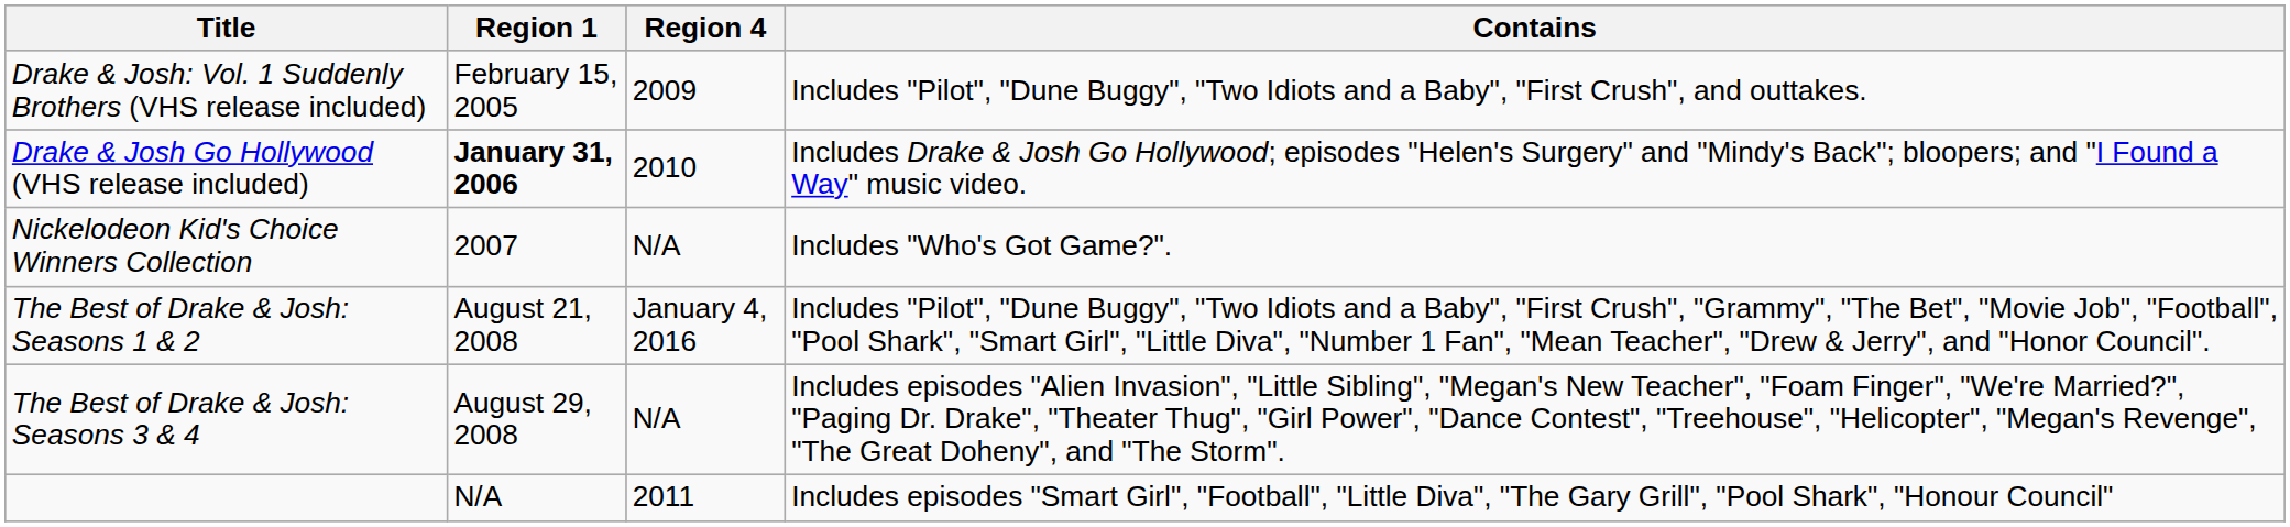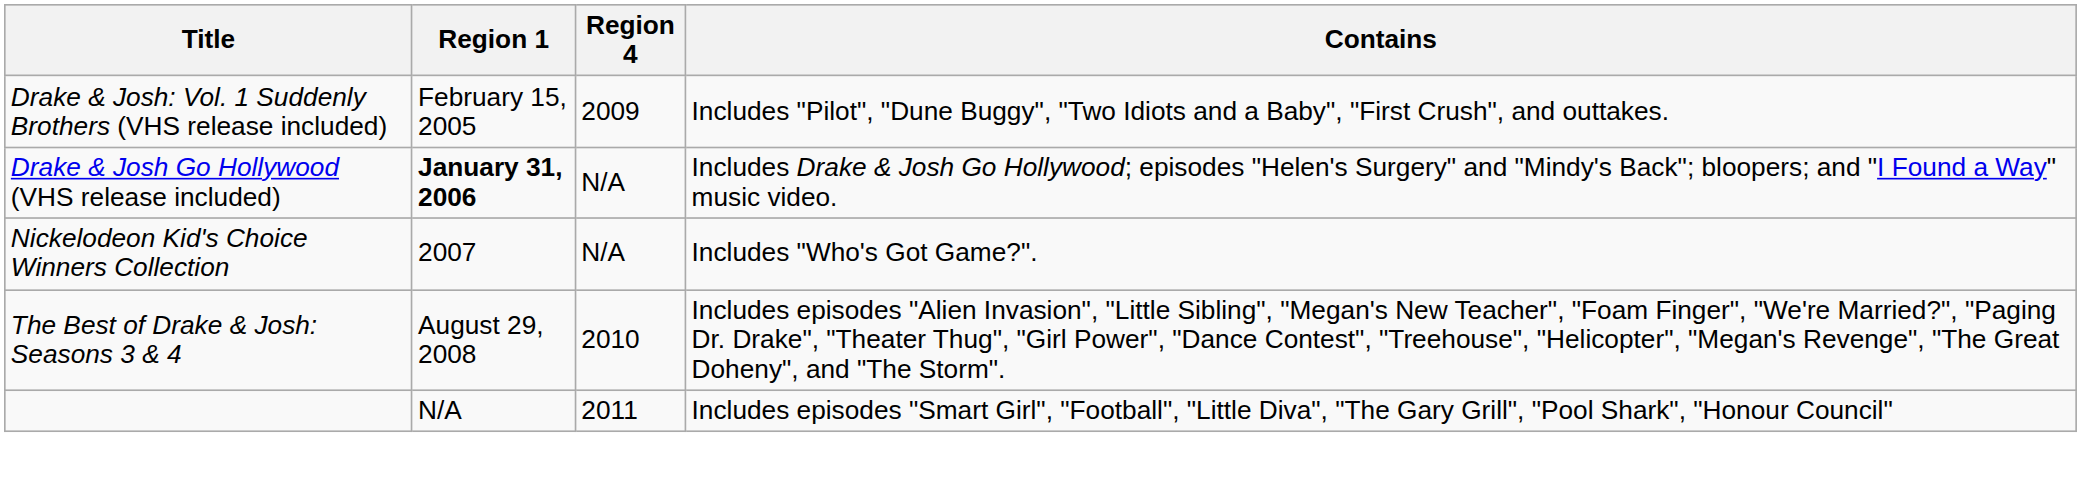Drake & Josh Go Hollywood (VHS release included) | Region 4: 2010 -> N/A
- row: The Best of Drake & Josh: Seasons 1 & 2 | August 21, 2008 | January 4, 2016 | Includes "Pilot", "Dune Buggy", "Two Idiots and a Baby", "First Crush", "Grammy", "The Bet", "Movie Job", "Football", "Pool Shark", "Smart Girl", "Little Diva", "Number 1 Fan", "Mean Teacher", "Drew & Jerry", and "Honor Council".
The Best of Drake & Josh: Seasons 3 & 4 | Region 4: N/A -> 2010
